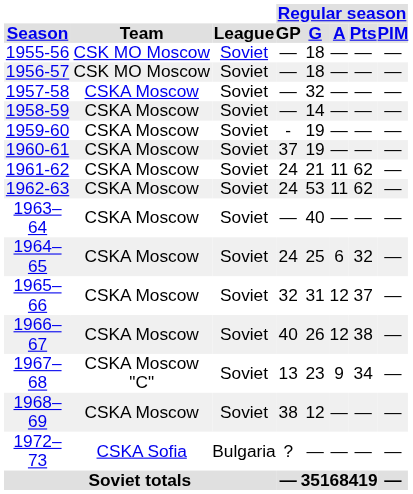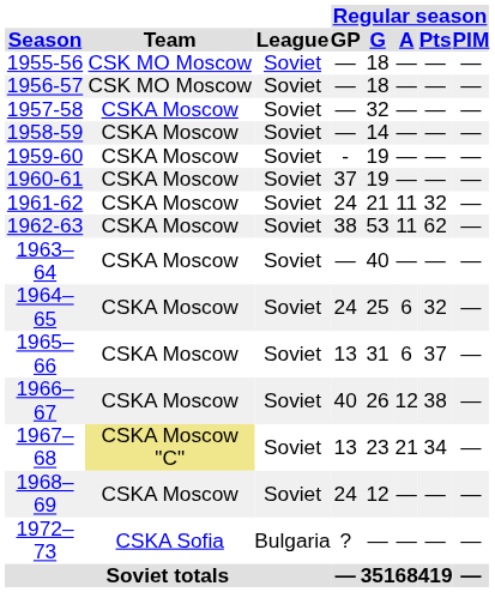1961-62 | Regular season / Pts: 62 -> 32
1962-63 | Regular season / GP: 24 -> 38
1965–66 | Regular season / GP: 32 -> 13
1965–66 | Regular season / A: 12 -> 6
1967–68 | Team: no background -> khaki background
1967–68 | Regular season / A: 9 -> 21
1968–69 | Regular season / GP: 38 -> 24
